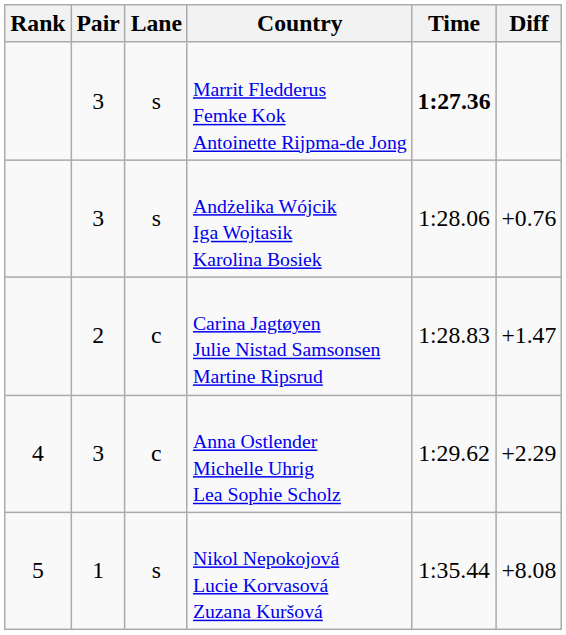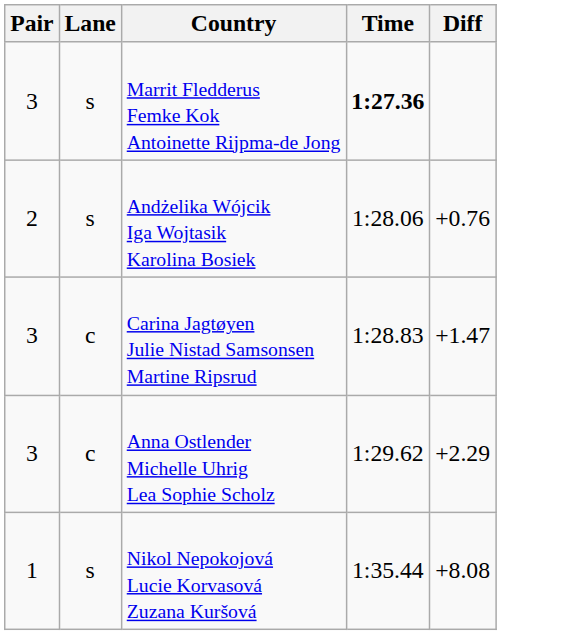- column: Rank | 4 | 5
Andżelika Wójcik Iga Wojtasik Karolina Bosiek | Pair: 3 -> 2
Carina Jagtøyen Julie Nistad Samsonsen Martine Ripsrud | Pair: 2 -> 3
